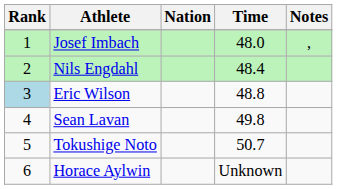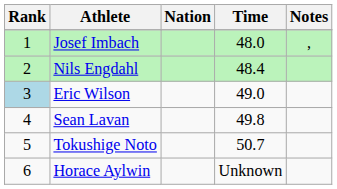Eric Wilson | Time: 48.8 -> 49.0
